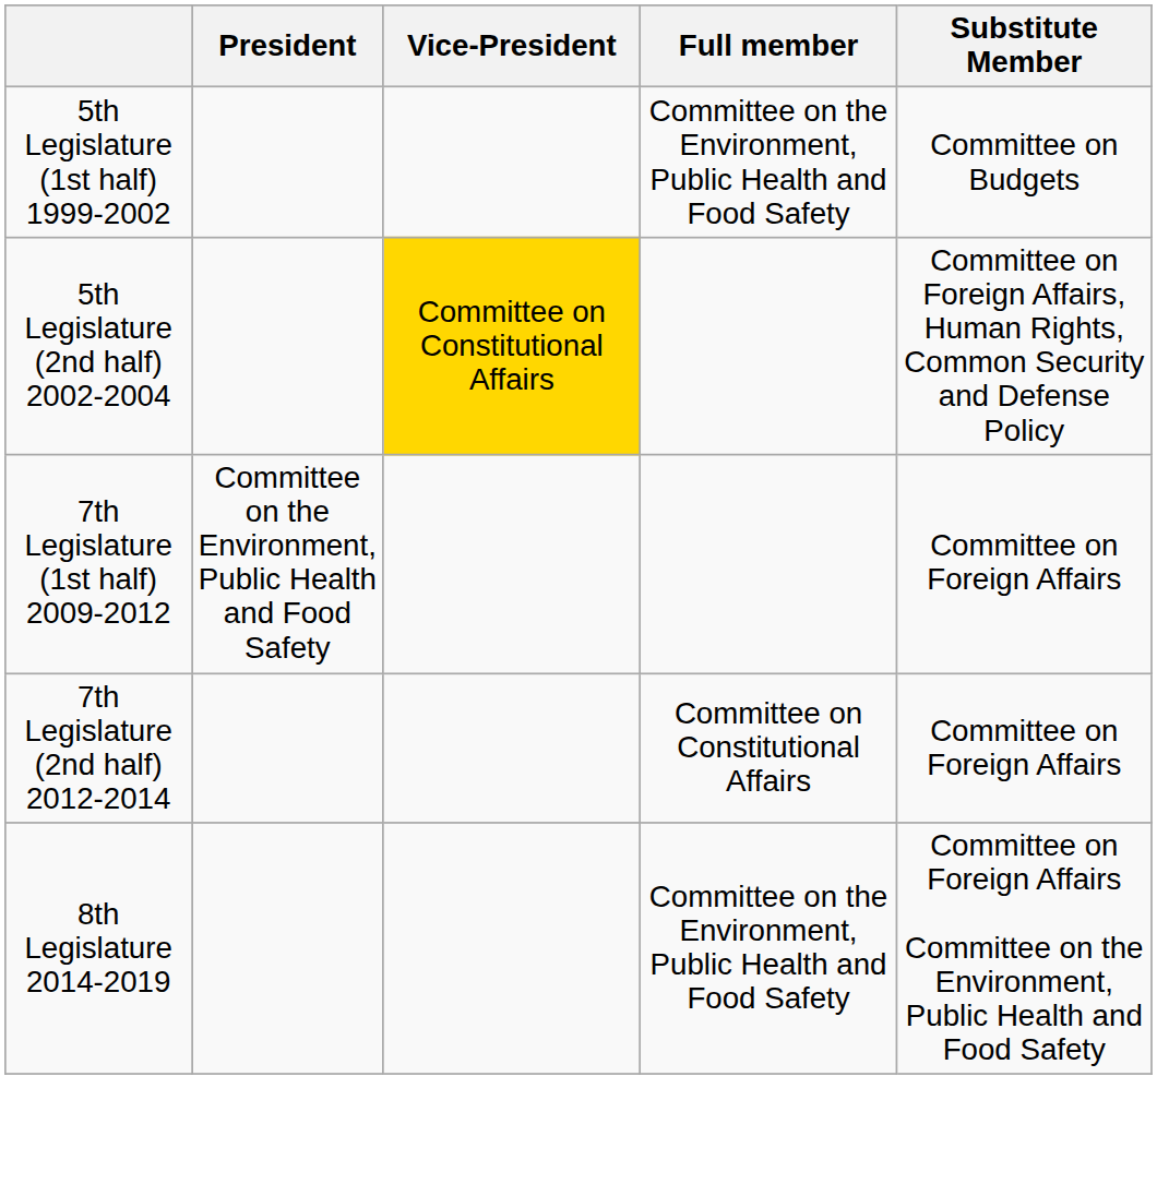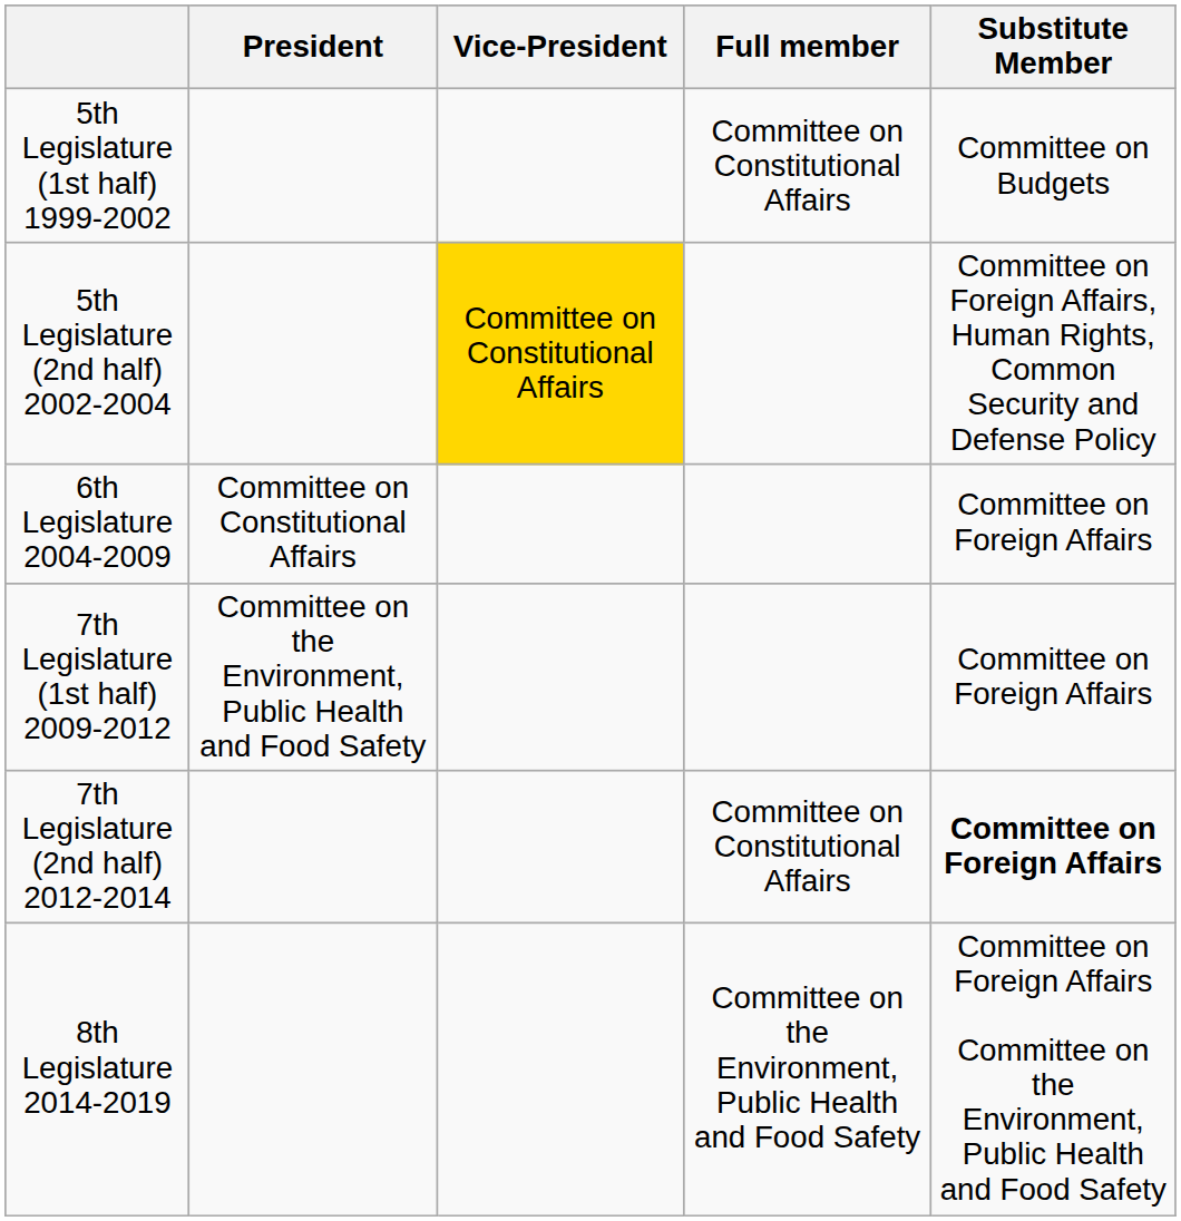5th Legislature (1st half) 1999-2002 | Full member: Committee on the Environment, Public Health and Food Safety -> Committee on Constitutional Affairs
+ row: 6th Legislature 2004-2009 | Committee on Constitutional Affairs | Committee on Foreign Affairs
7th Legislature (2nd half) 2012-2014 | Substitute Member: normal -> bold
